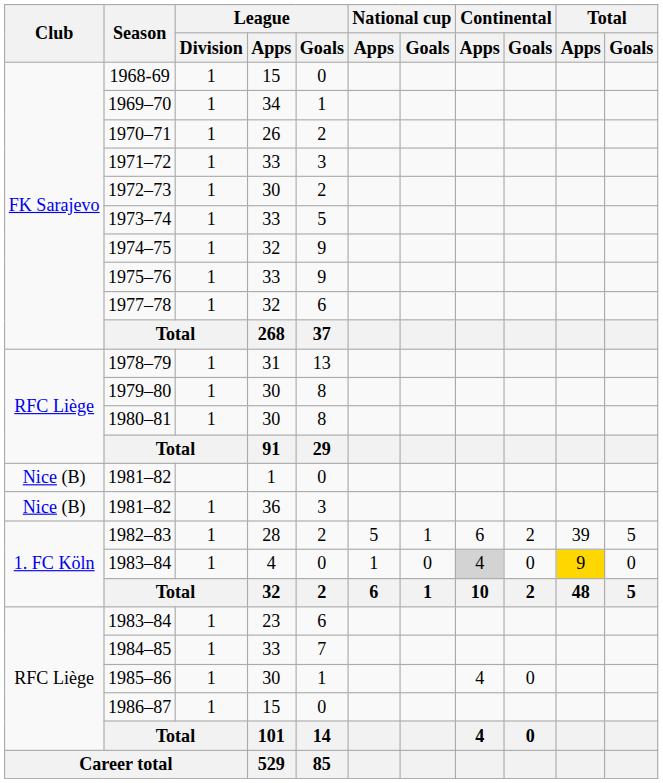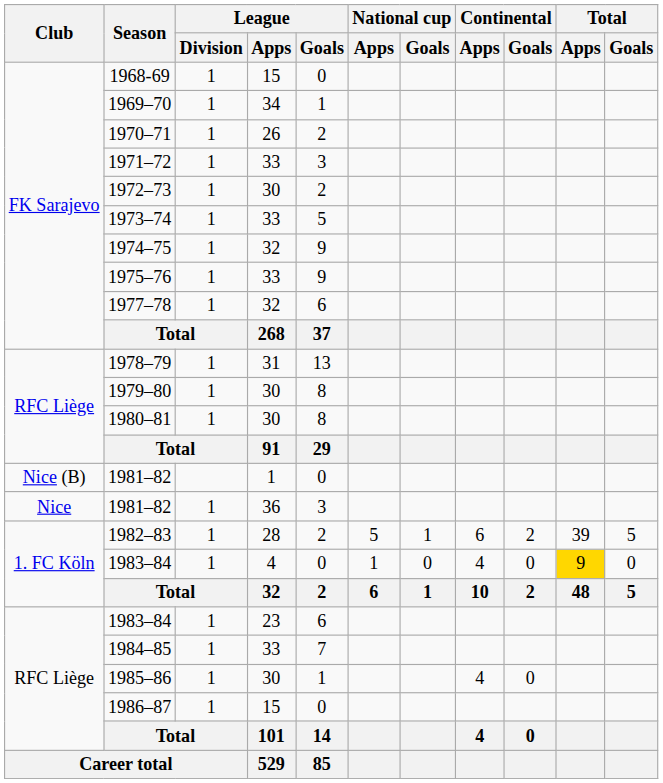1981–82 / 36 | Club: Nice (B) -> Nice
1983–84 / 4 | Continental / Apps: lightgrey background -> no background
